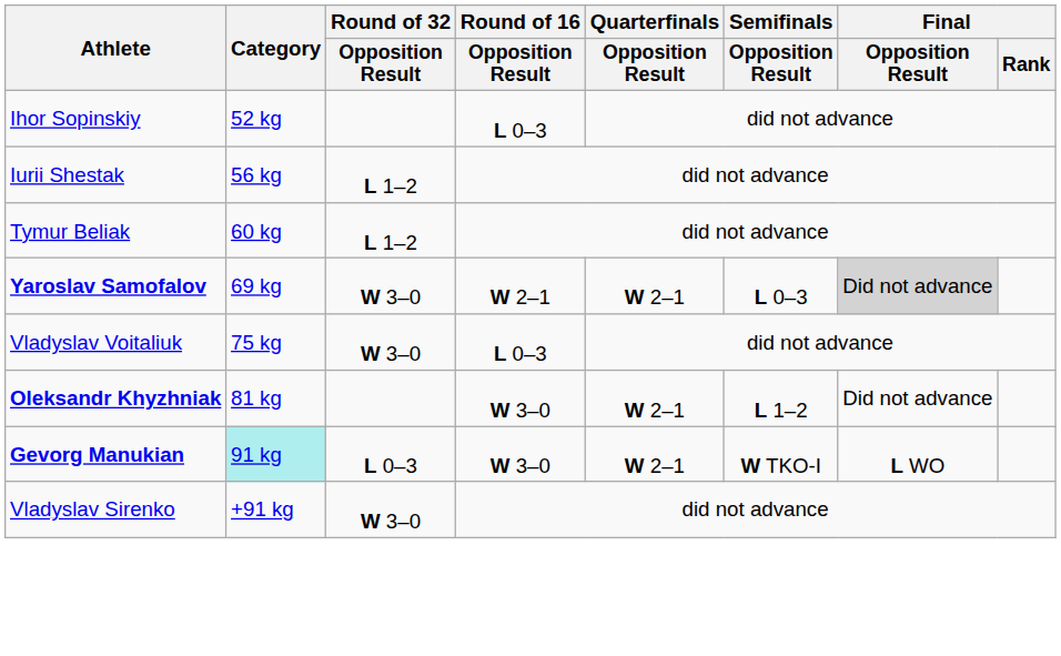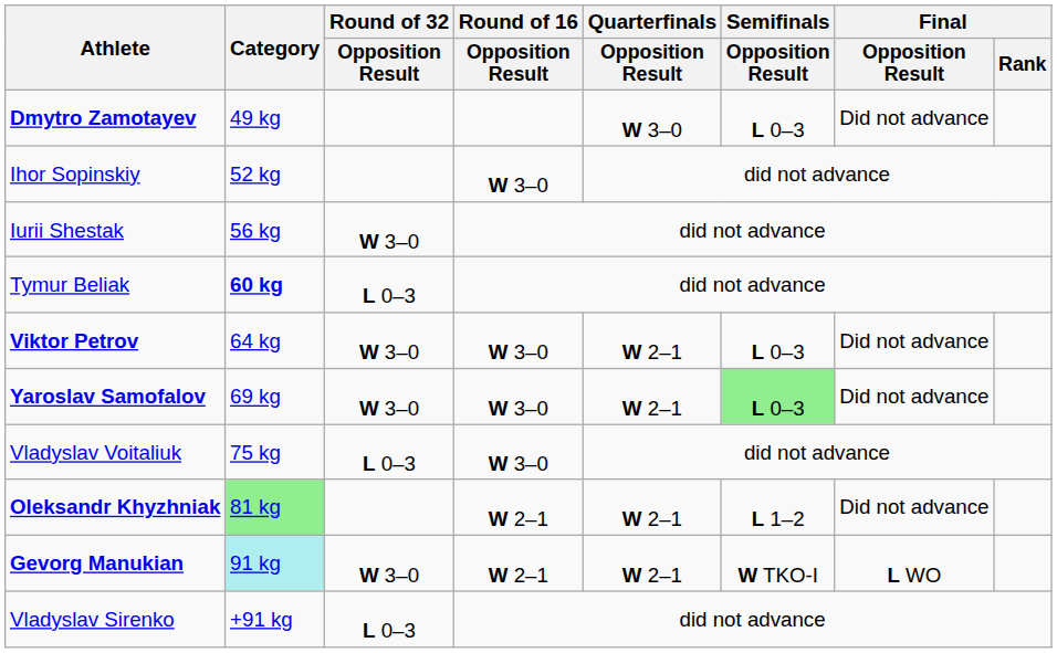+ row: Dmytro Zamotayev | 49 kg | W 3–0 | L 0–3 | Did not advance
Ihor Sopinskiy | Round of 16 / Opposition Result: L 0–3 -> W 3–0
Iurii Shestak | Round of 32 / Opposition Result: L 1–2 -> W 3–0
Tymur Beliak | Category: normal -> bold
Tymur Beliak | Round of 32 / Opposition Result: L 1–2 -> L 0–3
+ row: Viktor Petrov | 64 kg | W 3–0 | W 3–0 | W 2–1 | L 0–3 | Did not advance
Yaroslav Samofalov | Round of 16 / Opposition Result: W 2–1 -> W 3–0
Yaroslav Samofalov | Semifinals / Opposition Result: no background -> lightgreen background
Yaroslav Samofalov | Final / Opposition Result: lightgrey background -> no background
Vladyslav Voitaliuk | Round of 32 / Opposition Result: W 3–0 -> L 0–3
Vladyslav Voitaliuk | Round of 16 / Opposition Result: L 0–3 -> W 3–0
Oleksandr Khyzhniak | Category: no background -> lightgreen background
Oleksandr Khyzhniak | Round of 16 / Opposition Result: W 3–0 -> W 2–1
Gevorg Manukian | Round of 32 / Opposition Result: L 0–3 -> W 3–0
Gevorg Manukian | Round of 16 / Opposition Result: W 3–0 -> W 2–1
Vladyslav Sirenko | Round of 32 / Opposition Result: W 3–0 -> L 0–3
